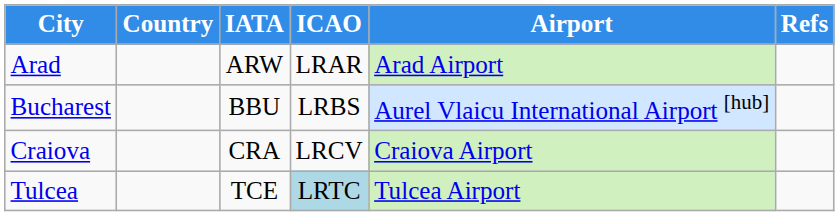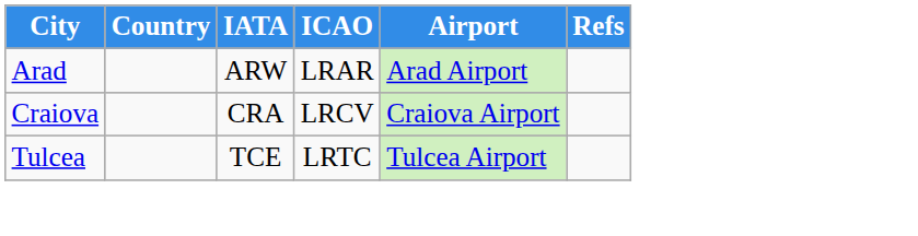- row: Bucharest | BBU | LRBS | Aurel Vlaicu International Airport [hub]
Tulcea | ICAO: lightblue background -> no background
